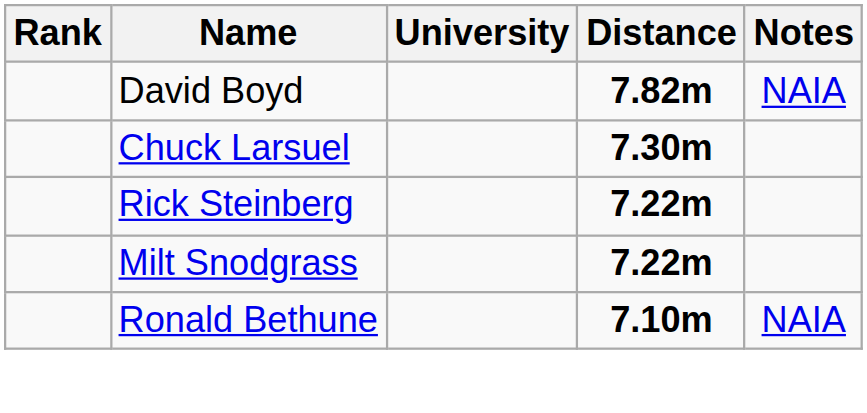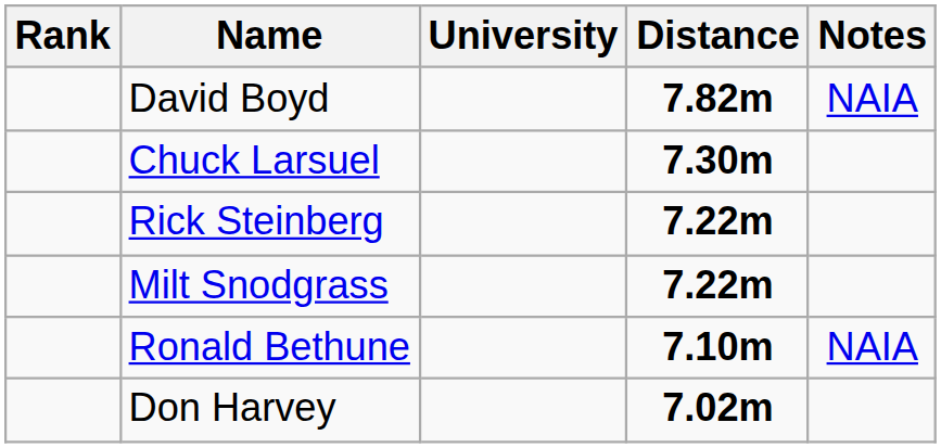+ row: Don Harvey | 7.02m
